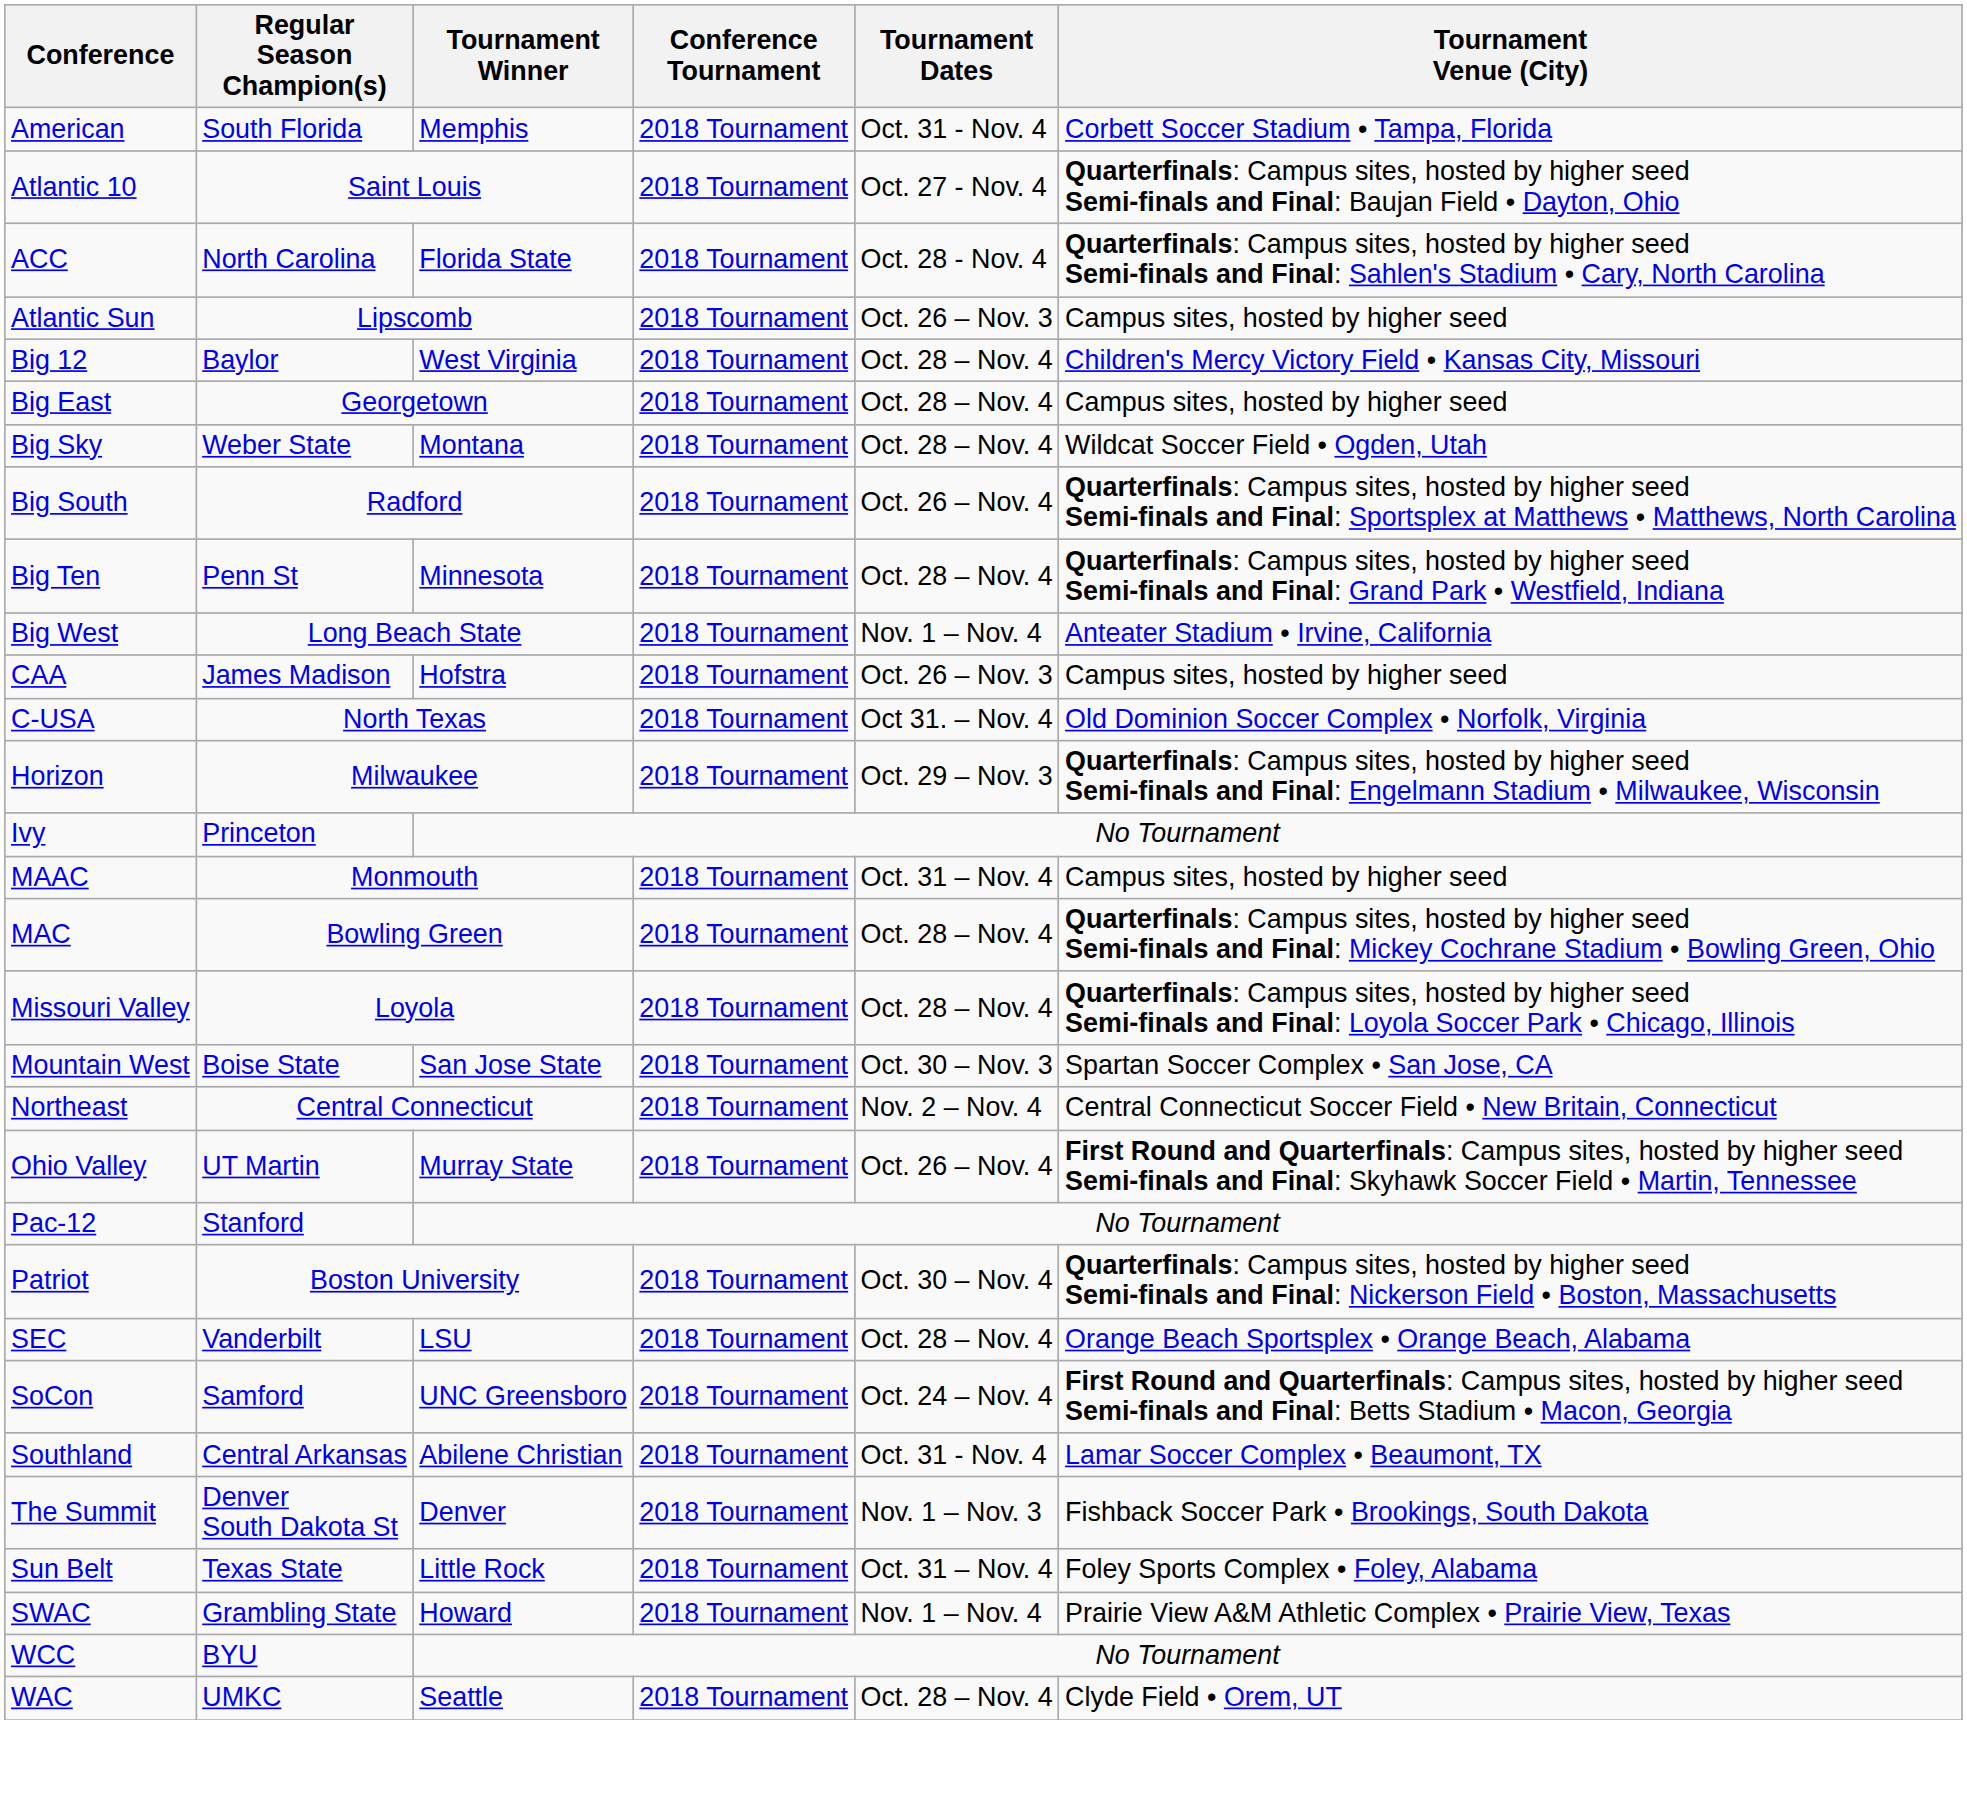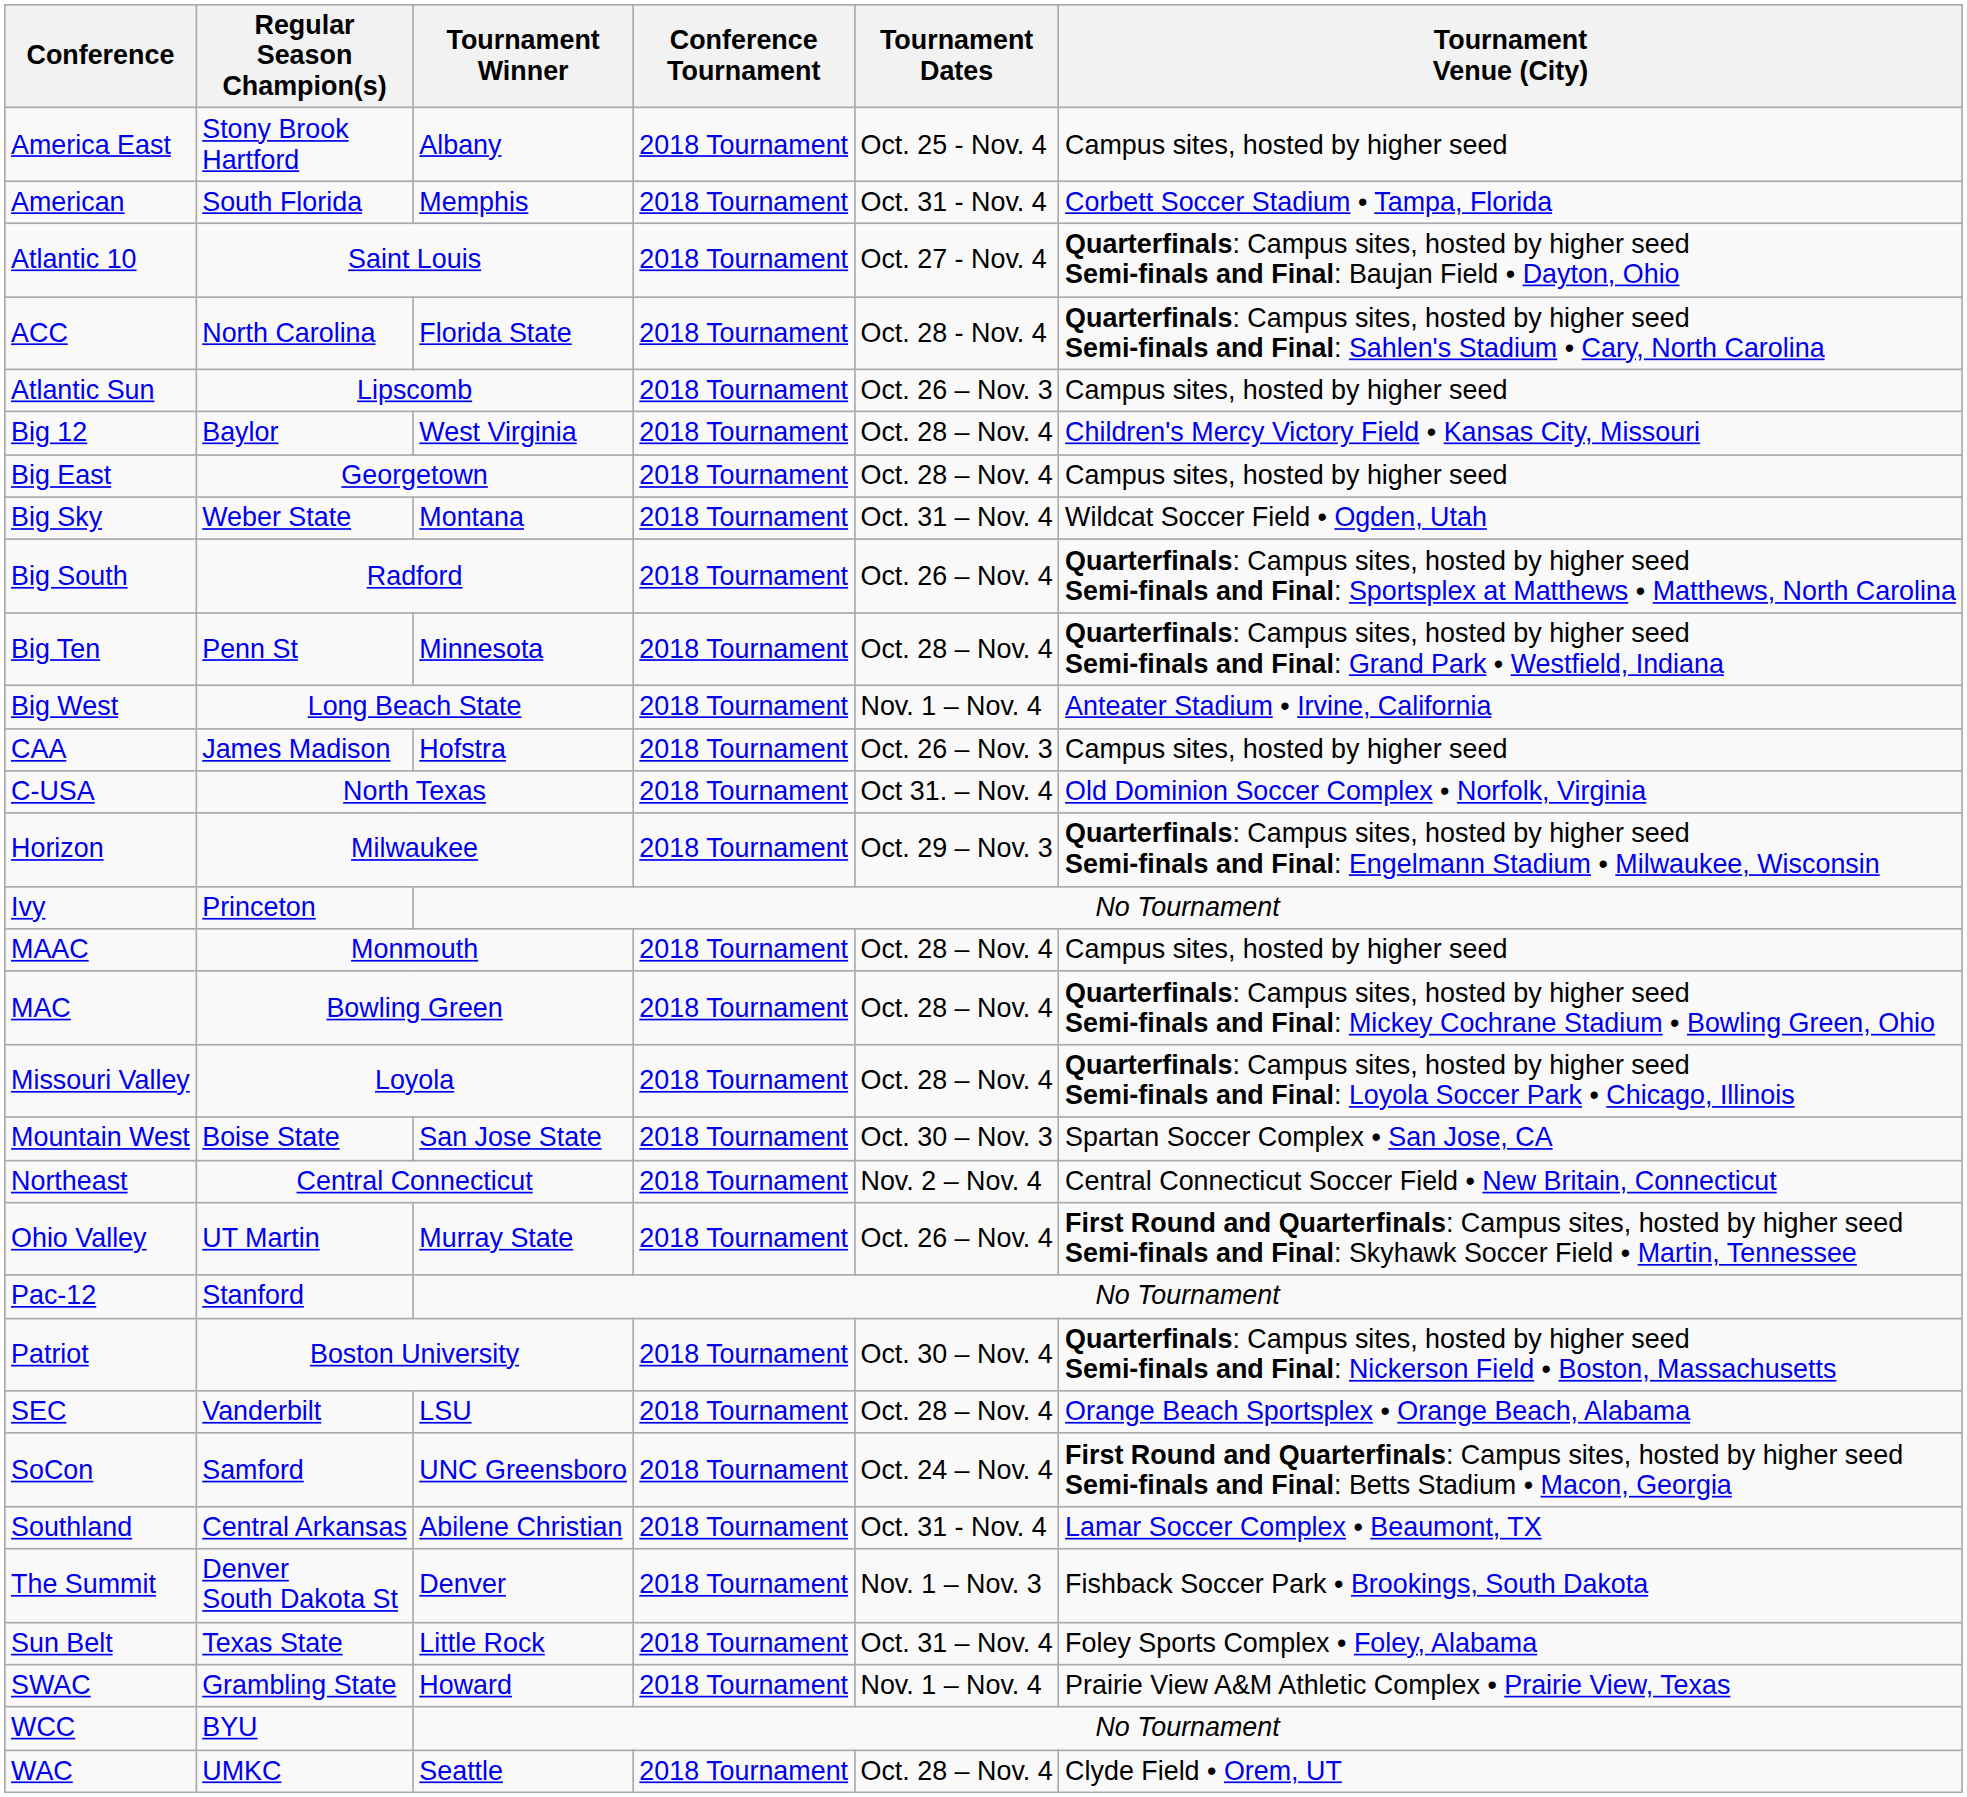+ row: America East | Stony Brook Hartford | Albany | 2018 Tournament | Oct. 25 - Nov. 4 | Campus sites, hosted by higher seed
Big Sky | Tournament Dates: Oct. 28 – Nov. 4 -> Oct. 31 – Nov. 4
MAAC | Tournament Dates: Oct. 31 – Nov. 4 -> Oct. 28 – Nov. 4
